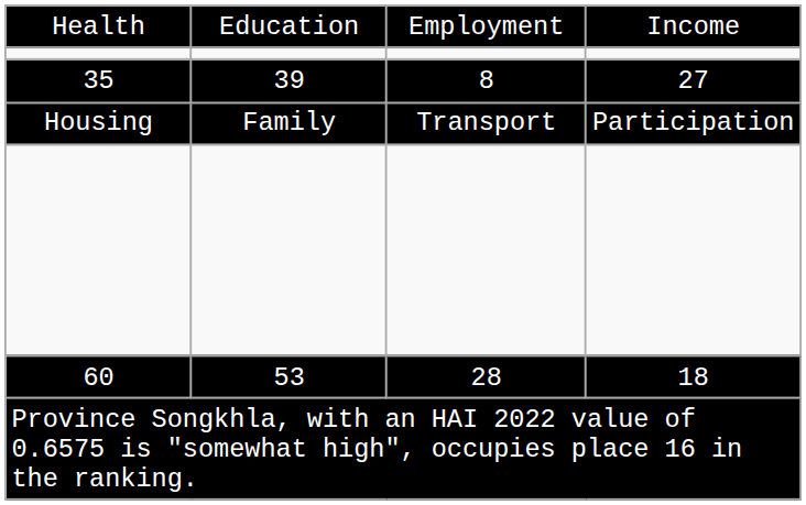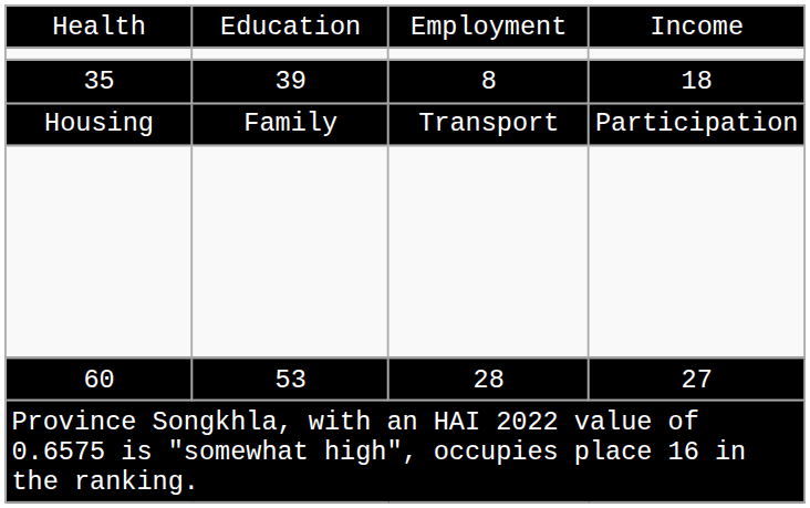35 | column 4: 27 -> 18
60 | column 4: 18 -> 27
